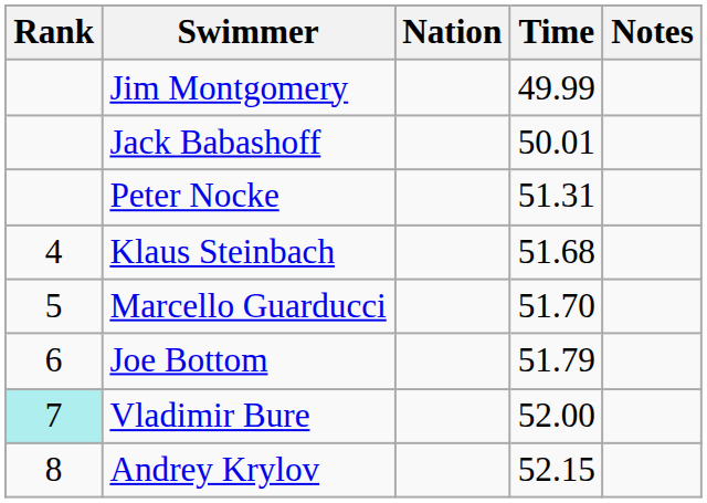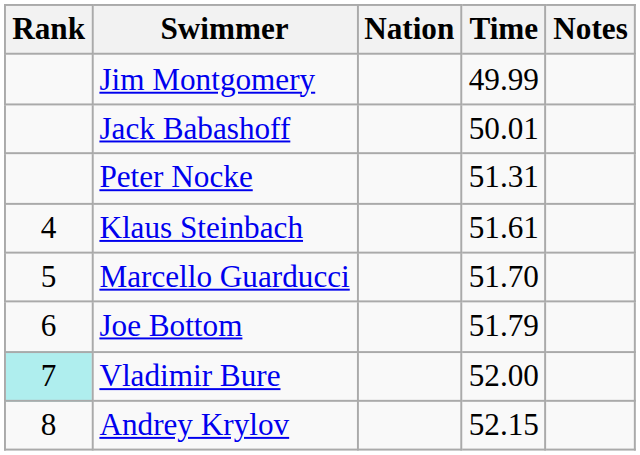Klaus Steinbach | Time: 51.68 -> 51.61
